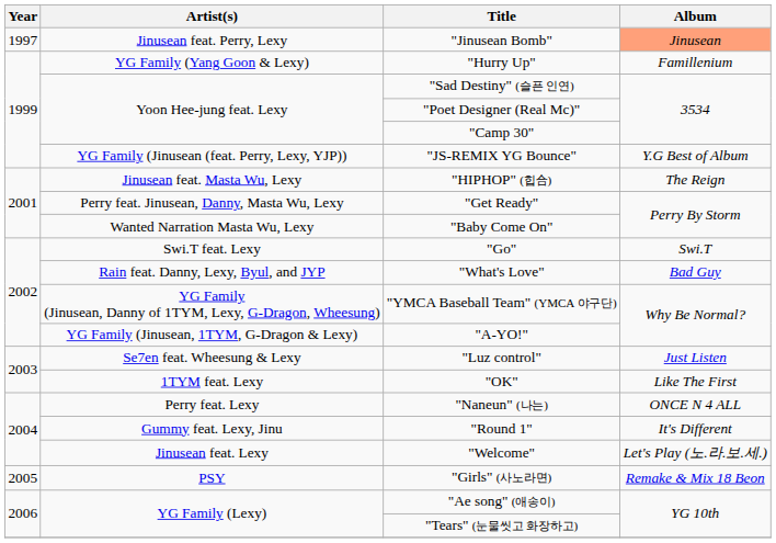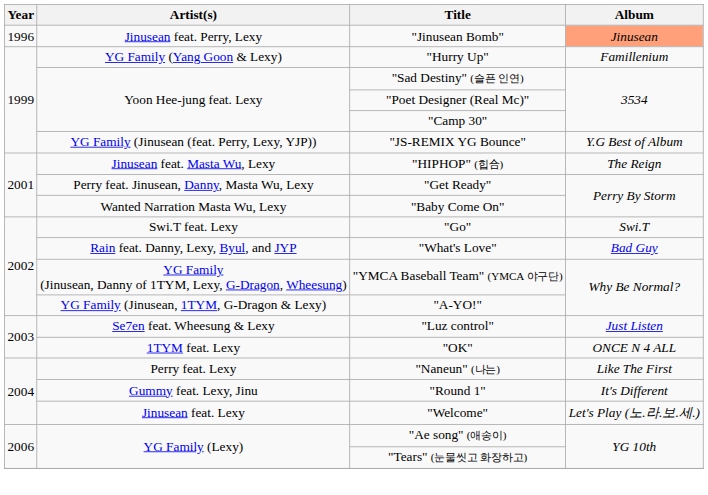"Jinusean Bomb" | Year: 1997 -> 1996
"OK" | Album: Like The First -> ONCE N 4 ALL
"Naneun" (나는) | Album: ONCE N 4 ALL -> Like The First
- row: 2005 | PSY | "Girls" (사노라면) | Remake & Mix 18 Beon
